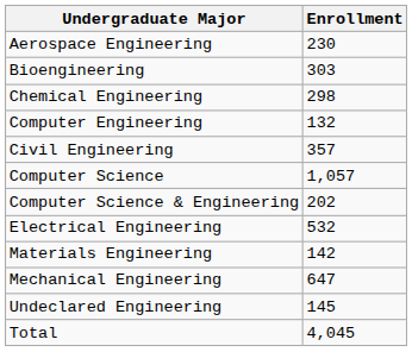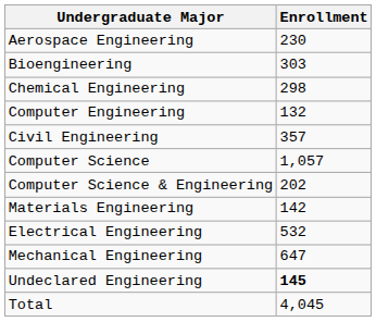rows swapped: Electrical Engineering <-> Materials Engineering
Undeclared Engineering | Enrollment: normal -> bold
